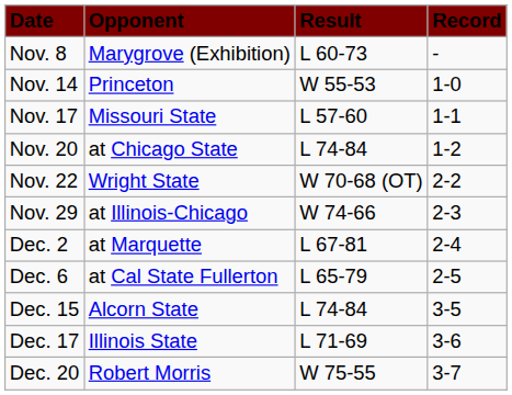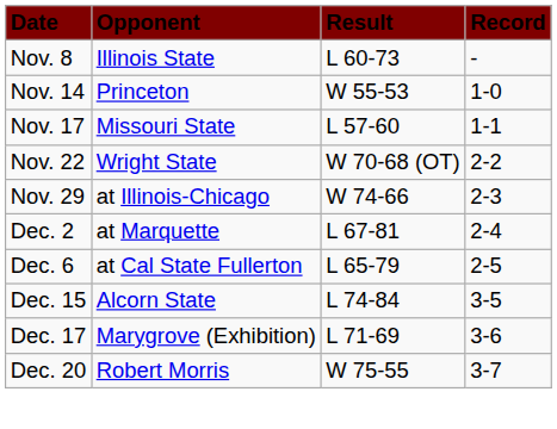Nov. 8 | column 2: Marygrove (Exhibition) -> Illinois State
- row: Nov. 20 | at Chicago State | L 74-84 | 1-2
Dec. 17 | column 2: Illinois State -> Marygrove (Exhibition)
